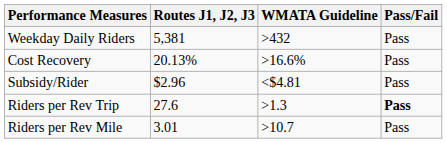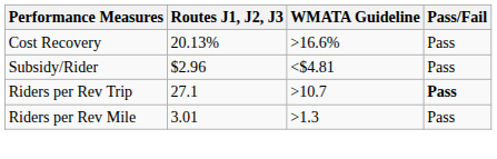- row: Weekday Daily Riders | 5,381 | >432 | Pass
Riders per Rev Trip | Routes J1, J2, J3: 27.6 -> 27.1
Riders per Rev Trip | WMATA Guideline: >1.3 -> >10.7
Riders per Rev Mile | WMATA Guideline: >10.7 -> >1.3
